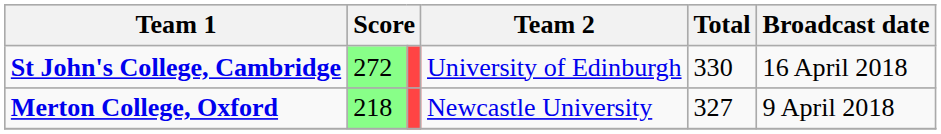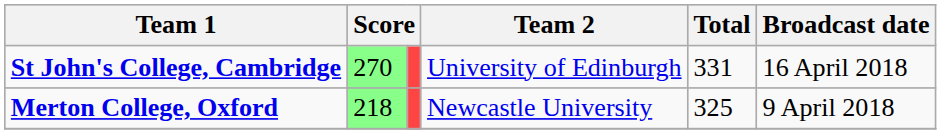St John's College, Cambridge | column 2: 272 -> 270
St John's College, Cambridge | Total: 330 -> 331
Merton College, Oxford | Total: 327 -> 325
